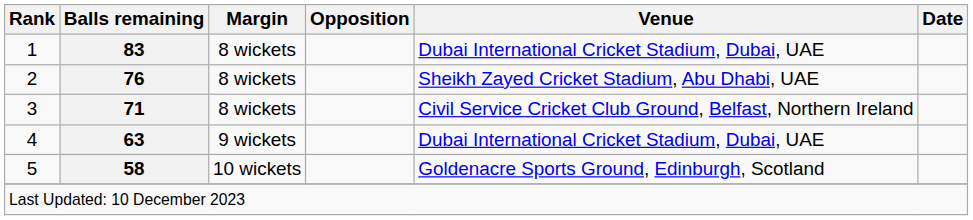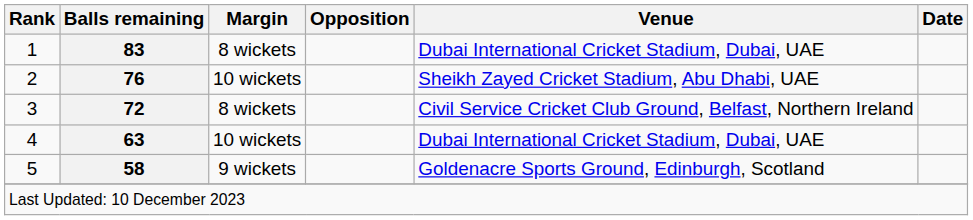2 | Margin: 8 wickets -> 10 wickets
3 | Balls remaining: 71 -> 72
4 | Margin: 9 wickets -> 10 wickets
5 | Margin: 10 wickets -> 9 wickets
